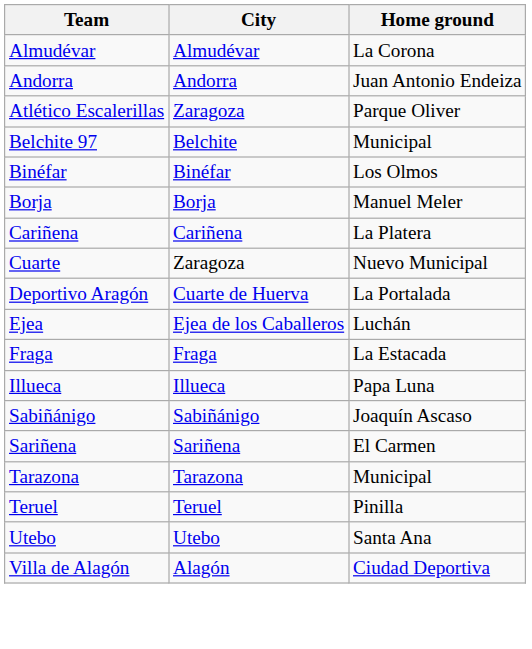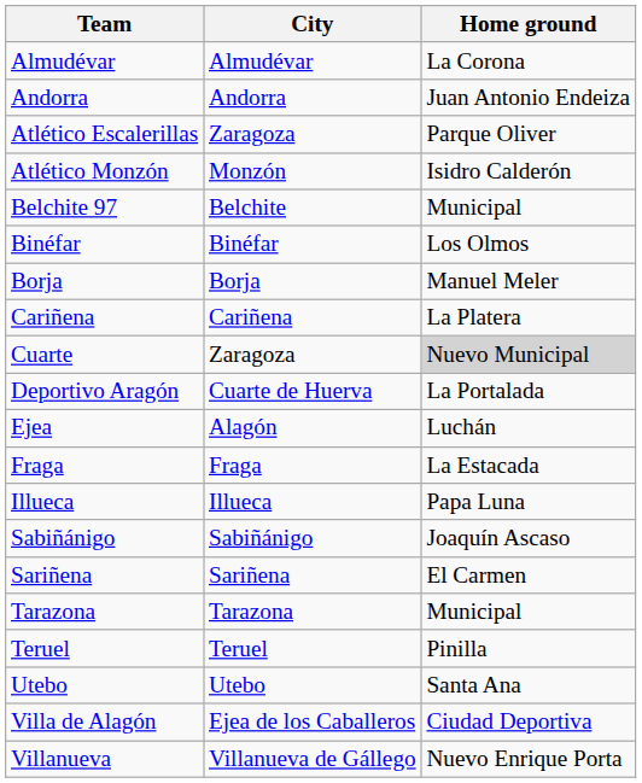+ row: Atlético Monzón | Monzón | Isidro Calderón
Cuarte | Home ground: no background -> lightgrey background
Ejea | City: Ejea de los Caballeros -> Alagón
Villa de Alagón | City: Alagón -> Ejea de los Caballeros
+ row: Villanueva | Villanueva de Gállego | Nuevo Enrique Porta
